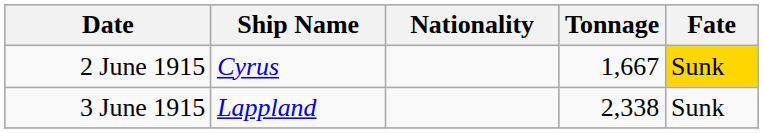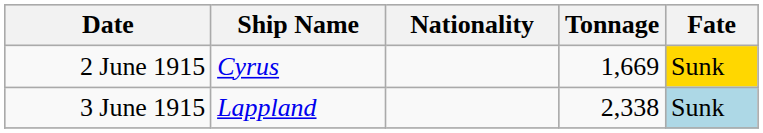2 June 1915 | Tonnage: 1,667 -> 1,669
3 June 1915 | Fate: no background -> lightblue background
